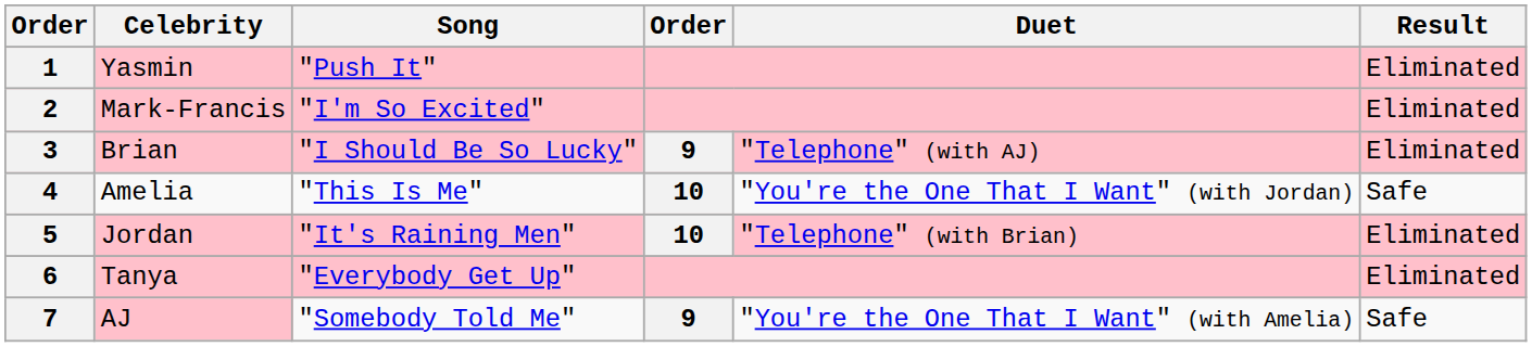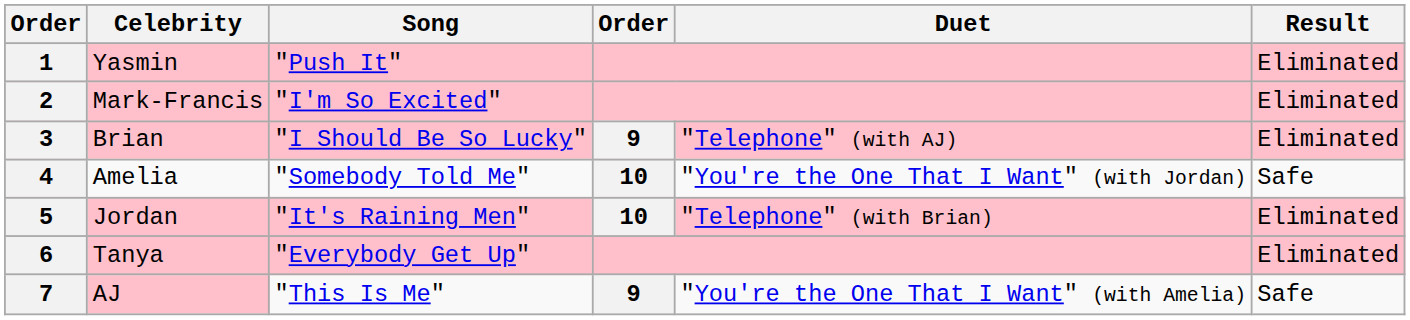4 | Song: "This Is Me" -> "Somebody Told Me"
7 | Song: "Somebody Told Me" -> "This Is Me"
